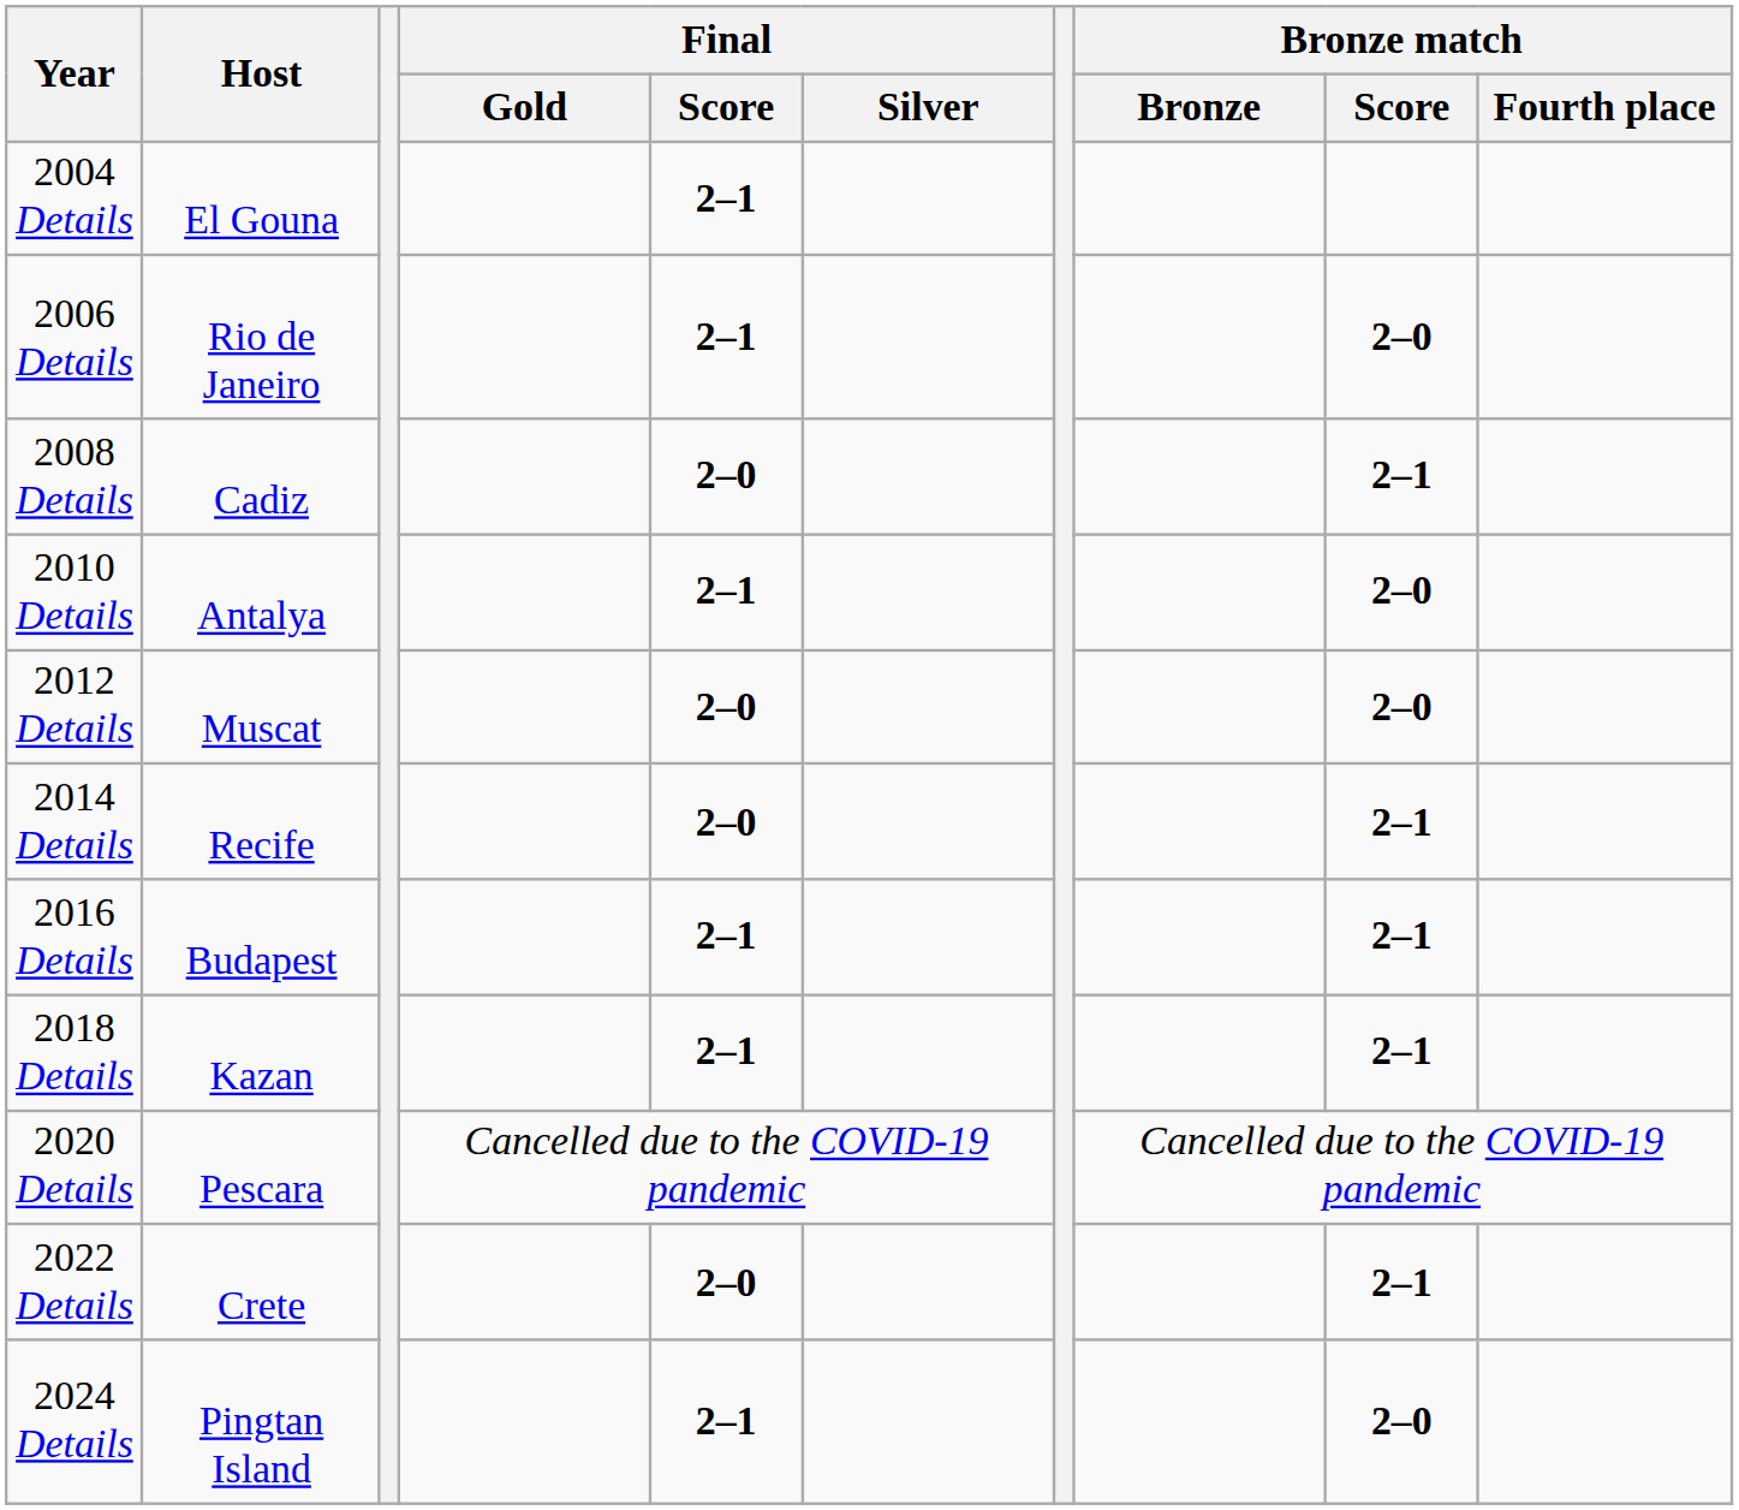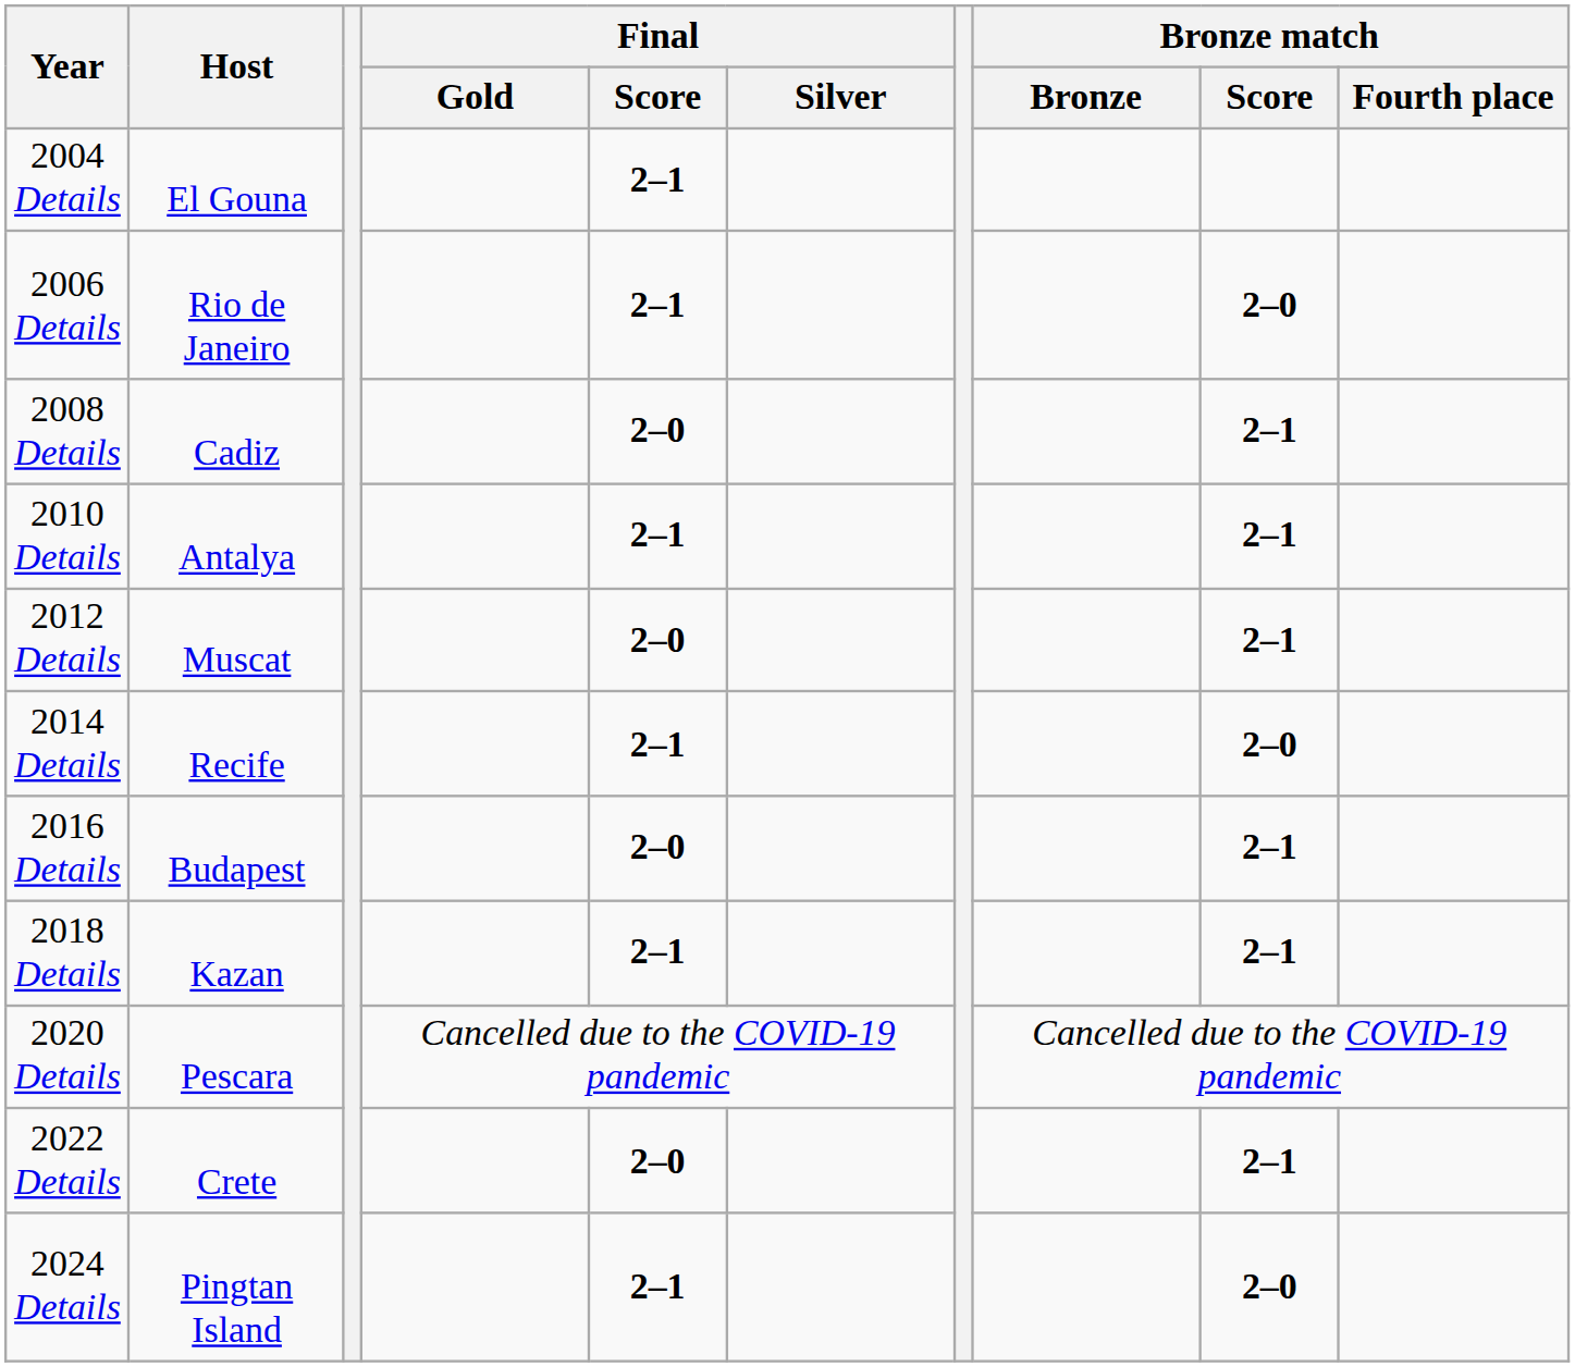2010 Details | Bronze match / Score: 2–0 -> 2–1
2012 Details | Bronze match / Score: 2–0 -> 2–1
2014 Details | Final / Score: 2–0 -> 2–1
2014 Details | Bronze match / Score: 2–1 -> 2–0
2016 Details | Final / Score: 2–1 -> 2–0
